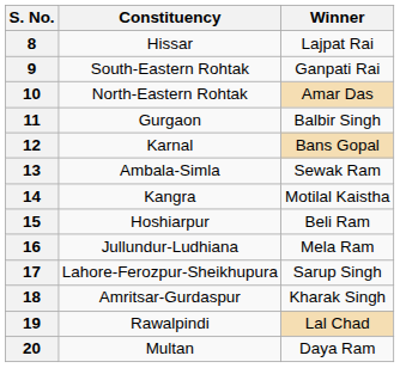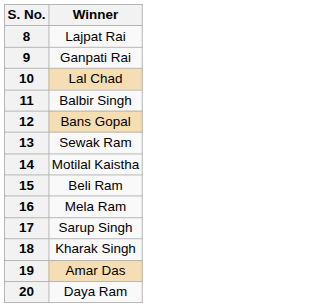- column: Constituency | Hissar | South-Eastern Rohtak | North-Eastern Rohtak | Gurgaon | Karnal | Ambala-Simla | Kangra | Hoshiarpur | Jullundur-Ludhiana | Lahore-Ferozpur-Sheikhupura | Amritsar-Gurdaspur | Rawalpindi | Multan
10 | Winner: Amar Das -> Lal Chad
19 | Winner: Lal Chad -> Amar Das
